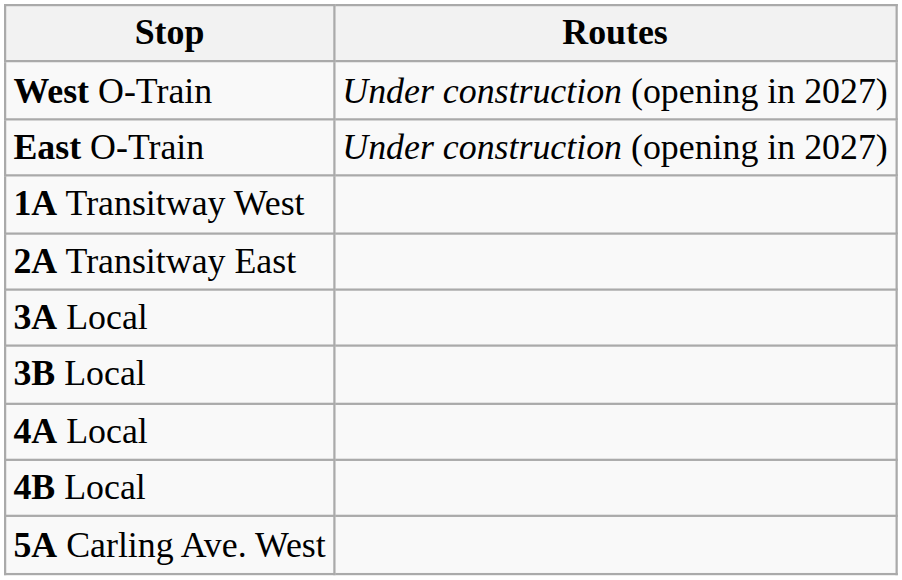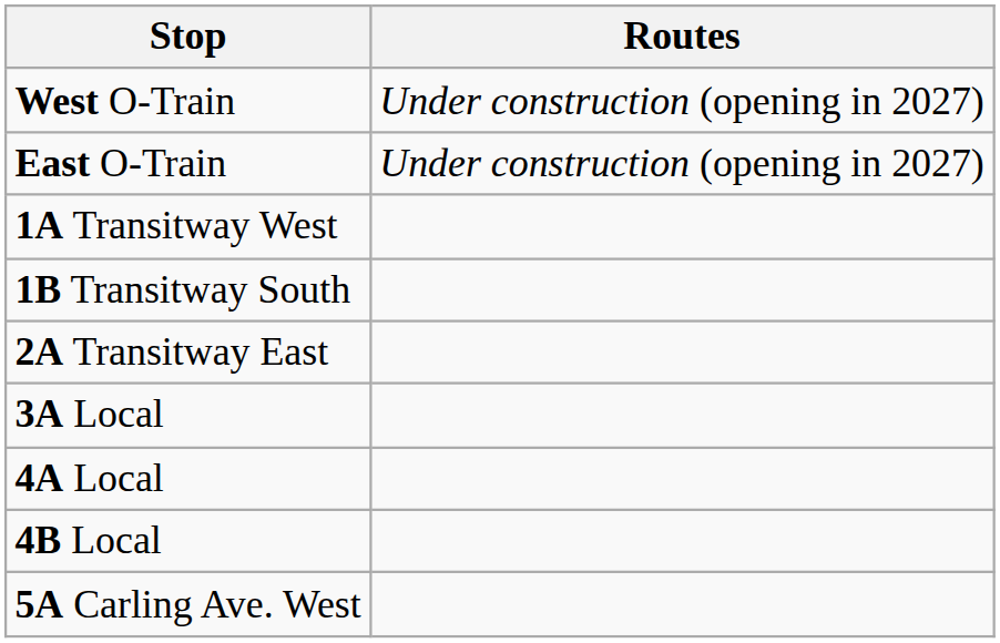+ row: 1B Transitway South
- row: 3B Local
